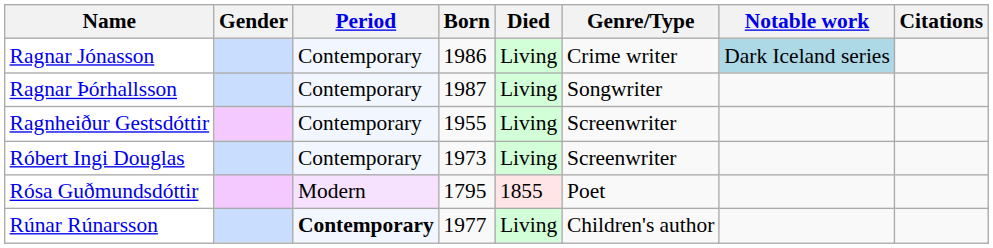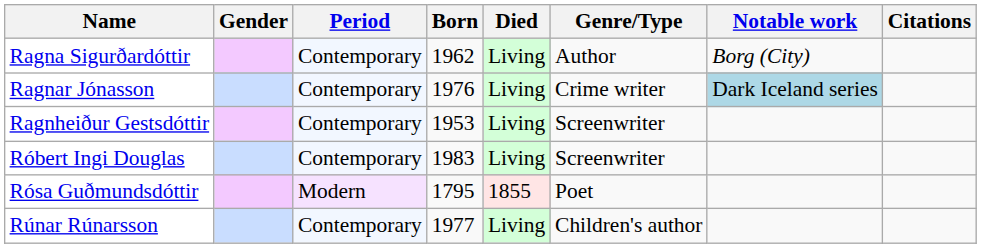+ row: Ragna Sigurðardóttir | Contemporary | 1962 | Living | Author | Borg (City)
Ragnar Jónasson | Born: 1986 -> 1976
- row: Ragnar Þórhallsson | Contemporary | 1987 | Living | Songwriter
Ragnheiður Gestsdóttir | Born: 1955 -> 1953
Róbert Ingi Douglas | Born: 1973 -> 1983
Rúnar Rúnarsson | Period: bold -> normal
